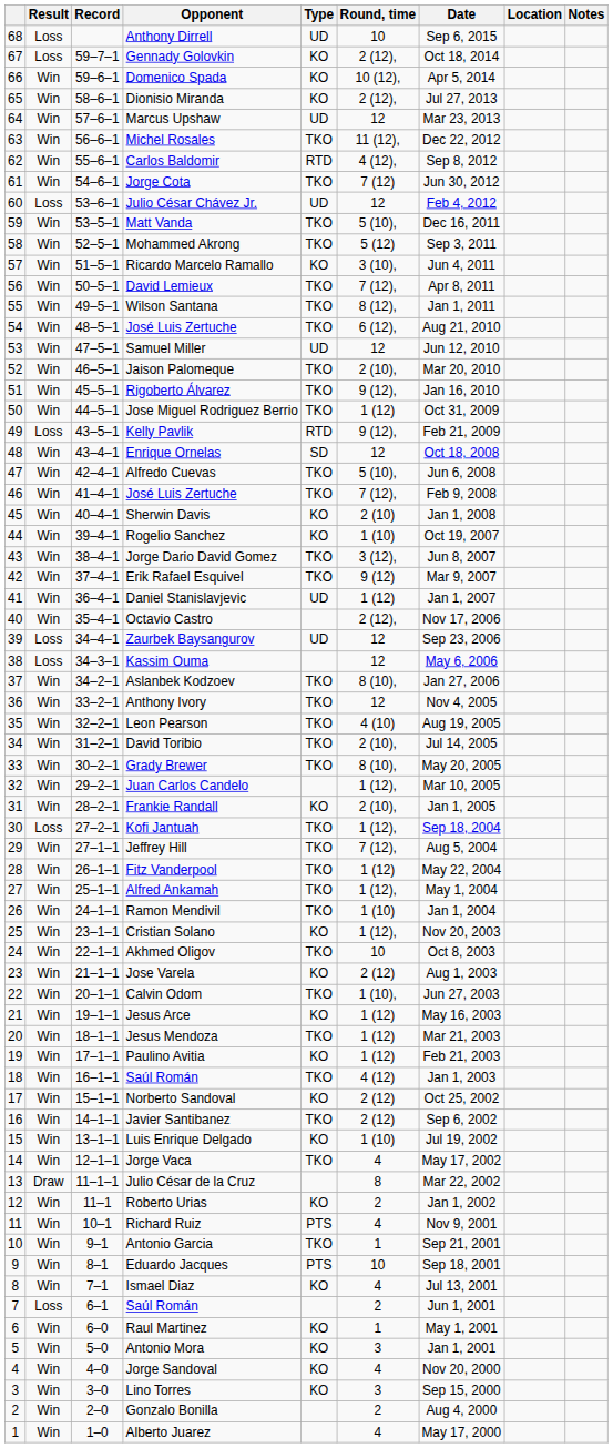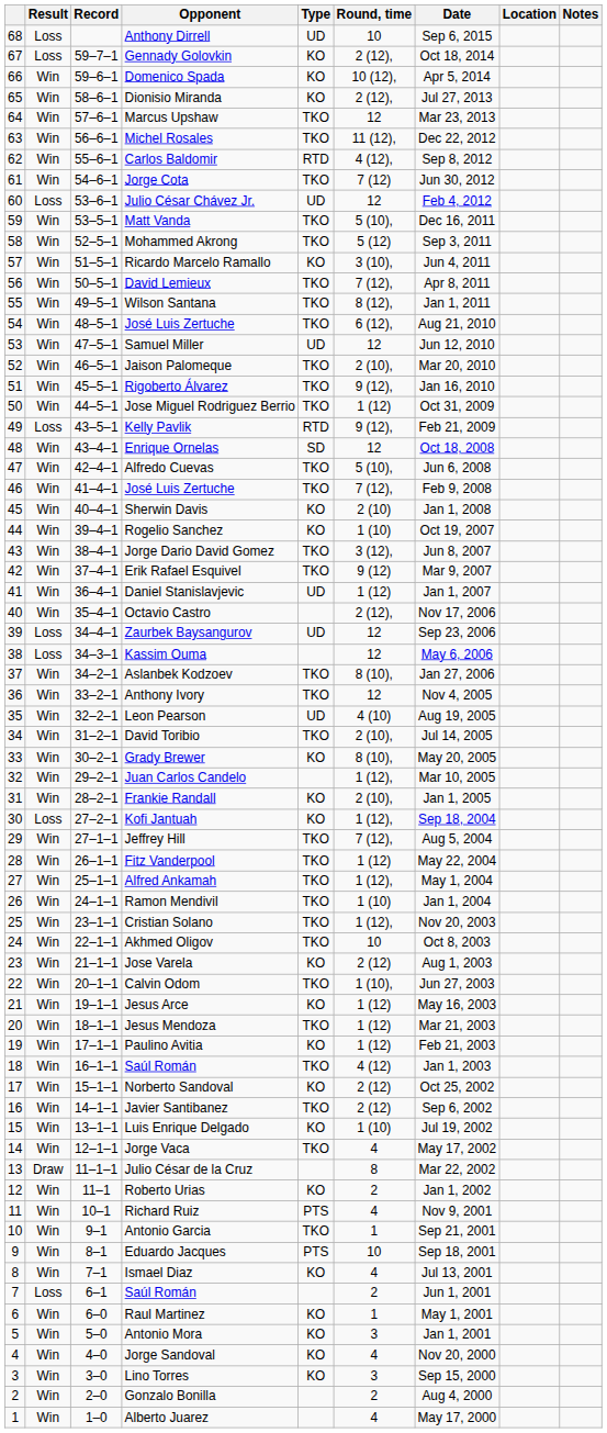Marcus Upshaw | Type: UD -> TKO
Leon Pearson | Type: TKO -> UD
Grady Brewer | Type: TKO -> KO
Kofi Jantuah | Type: TKO -> KO
Cristian Solano | Type: KO -> TKO
